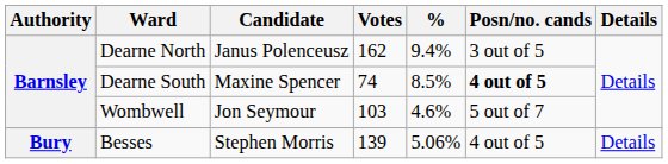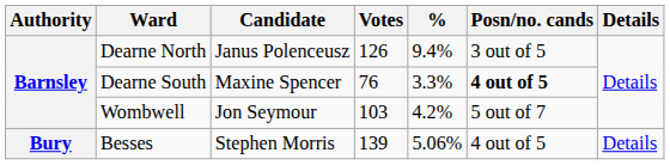Dearne North | Votes: 162 -> 126
Dearne South | Votes: 74 -> 76
Dearne South | %: 8.5% -> 3.3%
Wombwell | %: 4.6% -> 4.2%
